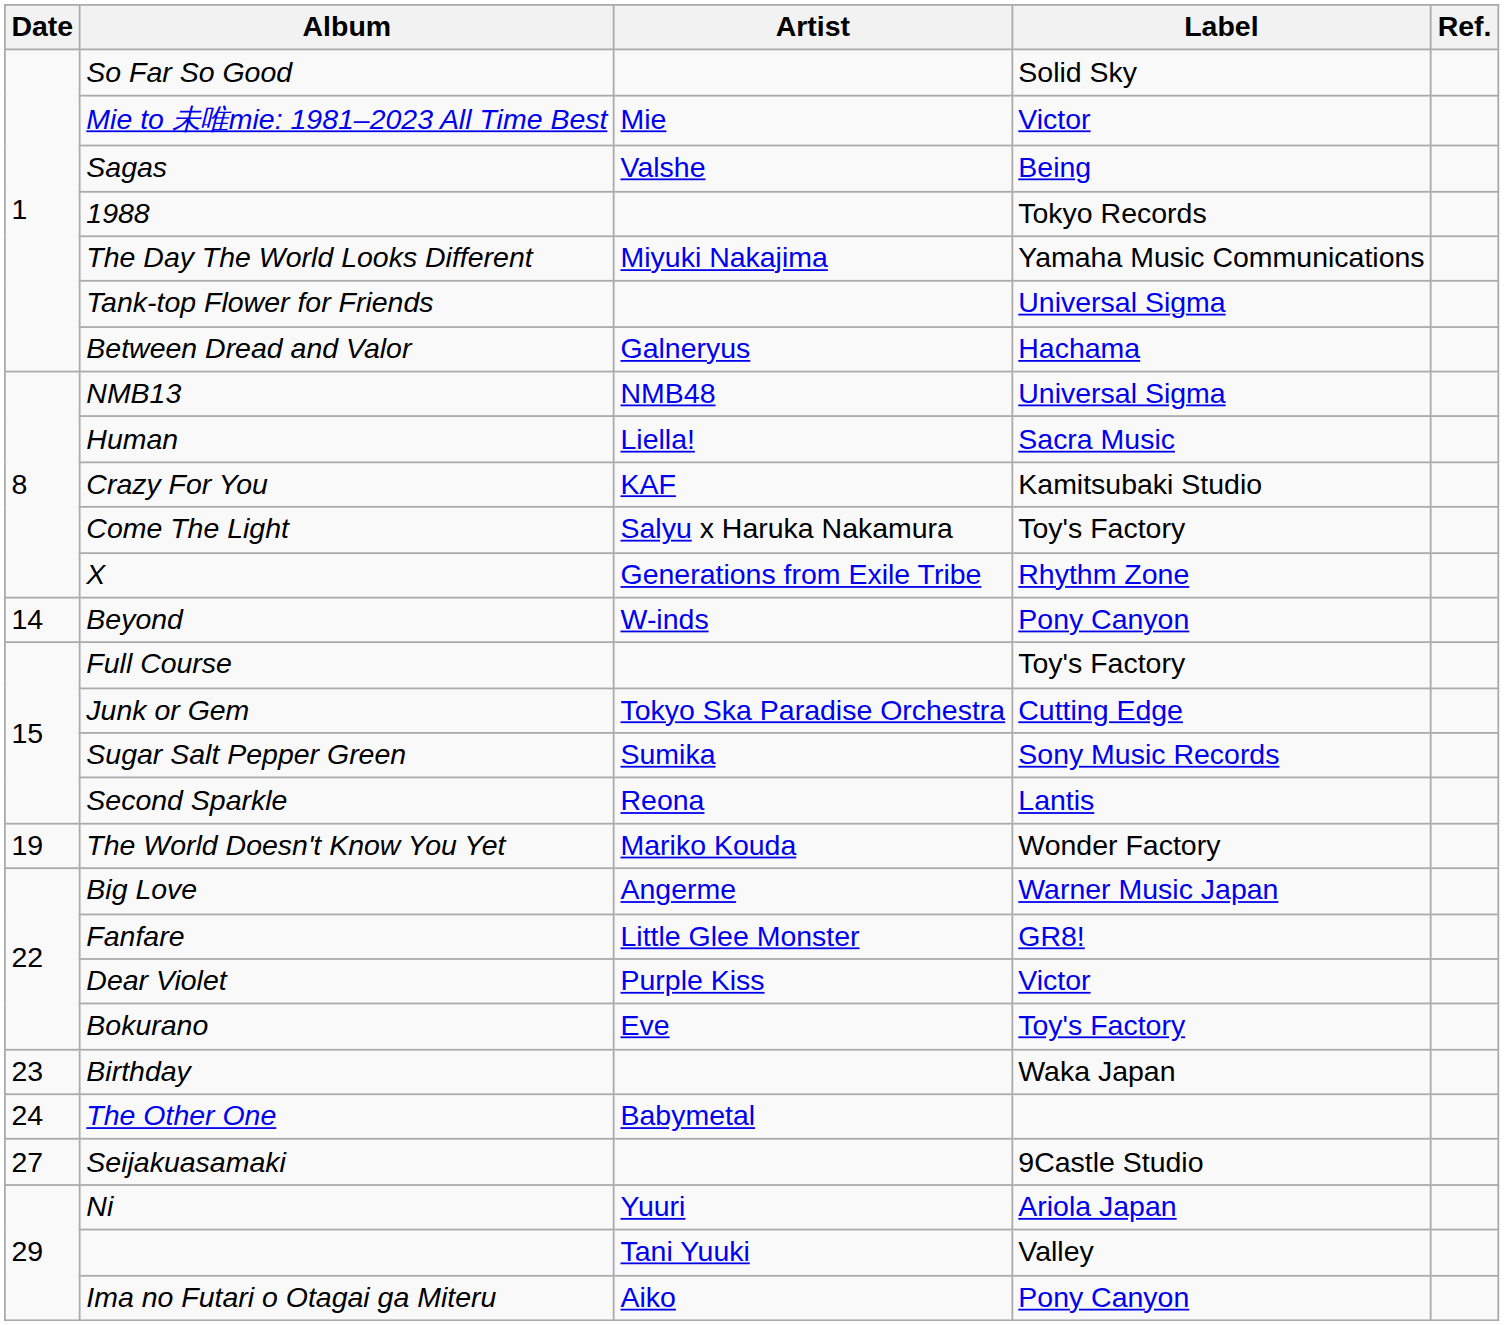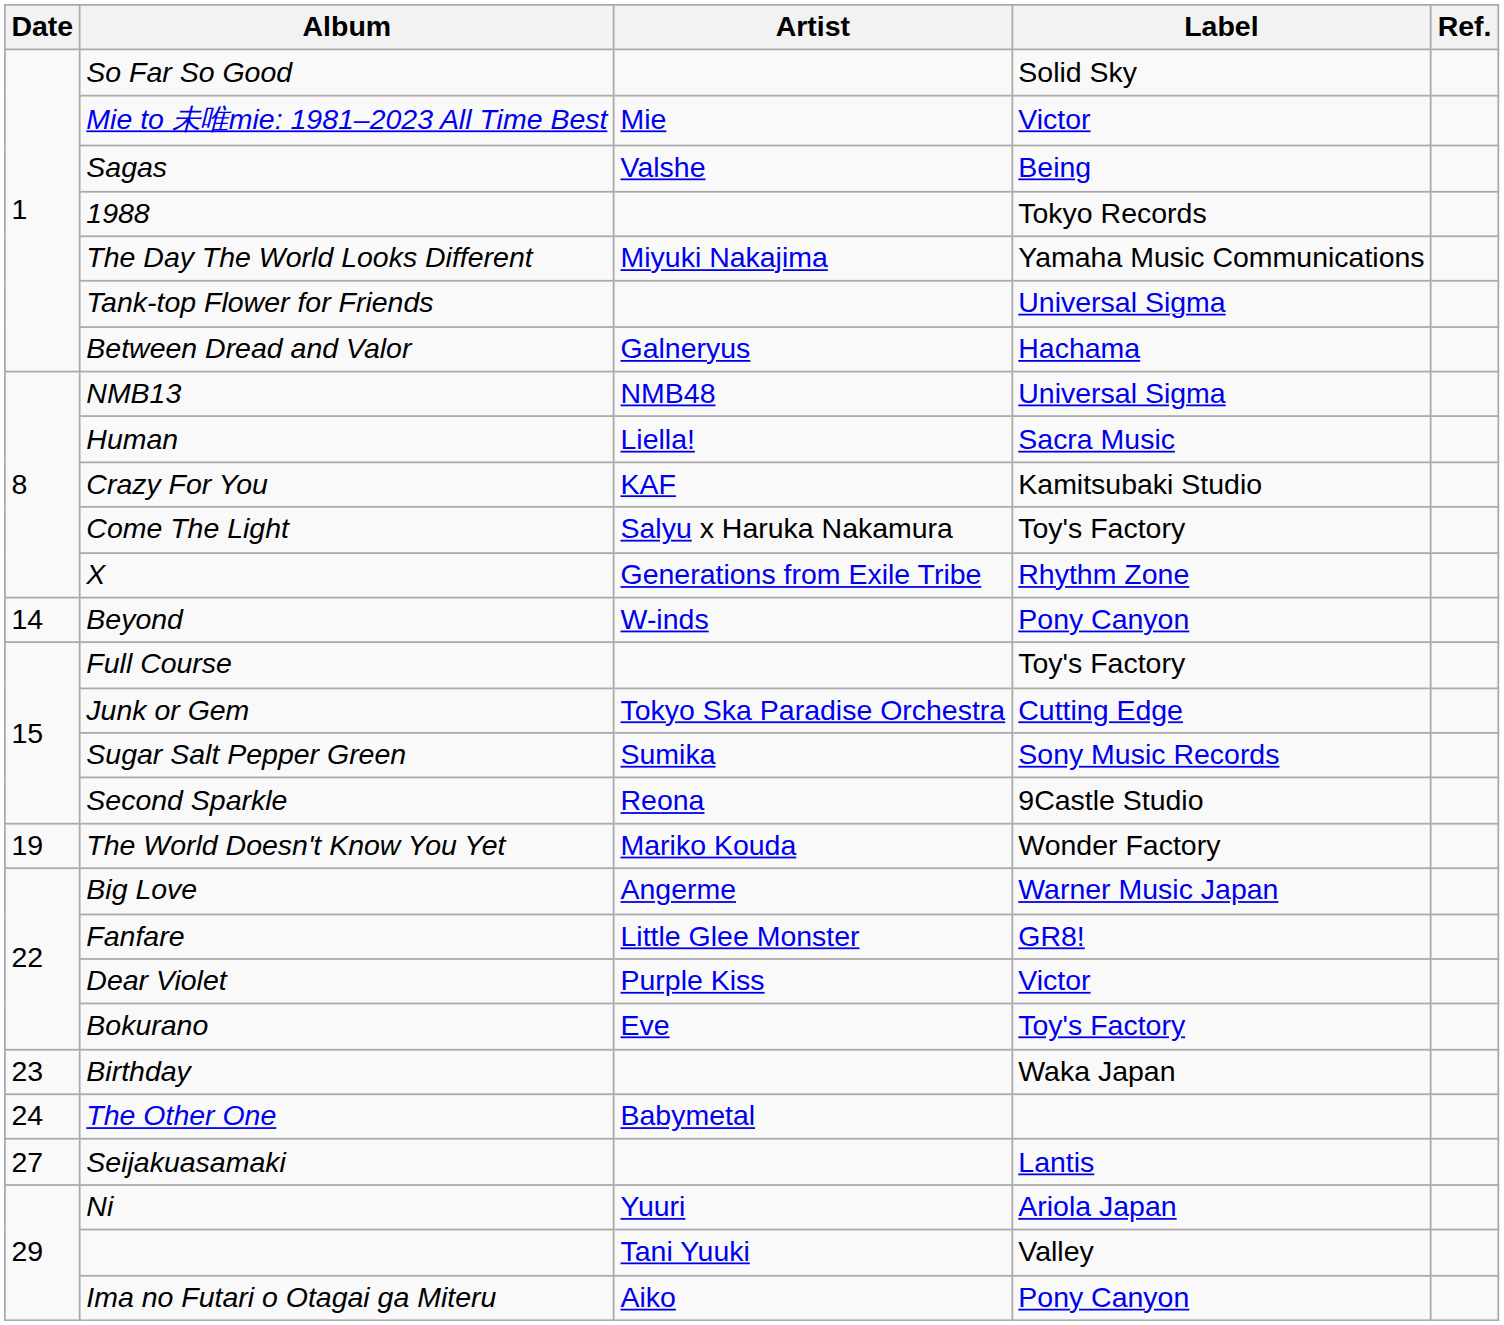Second Sparkle | Label: Lantis -> 9Castle Studio
Seijakuasamaki | Label: 9Castle Studio -> Lantis
